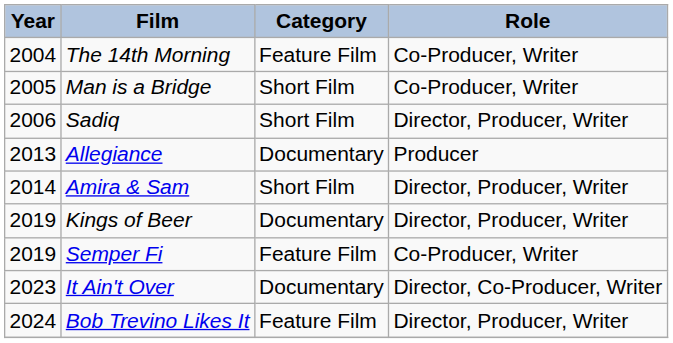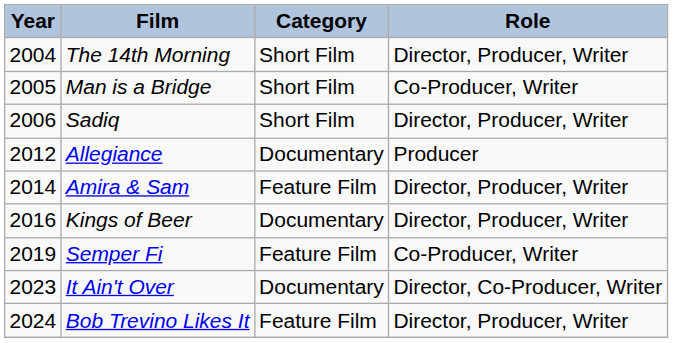The 14th Morning | Category: Feature Film -> Short Film
The 14th Morning | Role: Co-Producer, Writer -> Director, Producer, Writer
Allegiance | Year: 2013 -> 2012
Amira & Sam | Category: Short Film -> Feature Film
Kings of Beer | Year: 2019 -> 2016
